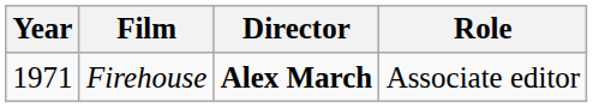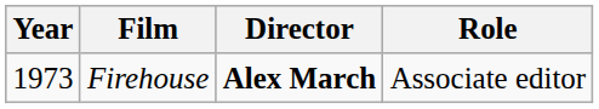Firehouse | Year: 1971 -> 1973
